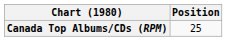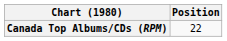Canada Top Albums/CDs (RPM) | Position: 25 -> 22
